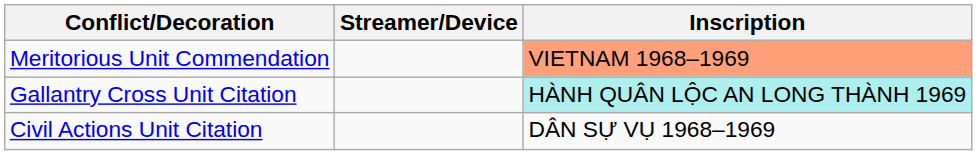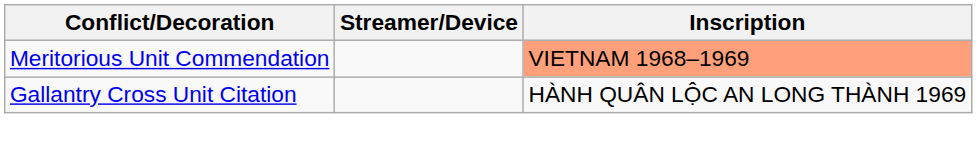Gallantry Cross Unit Citation | Inscription: paleturquoise background -> no background
- row: Civil Actions Unit Citation | DÂN SỰ VỤ 1968–1969
